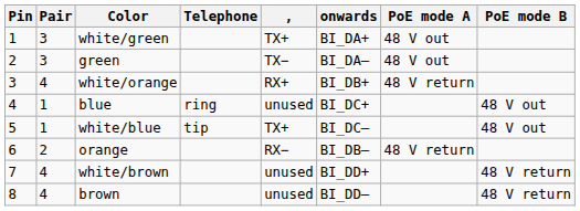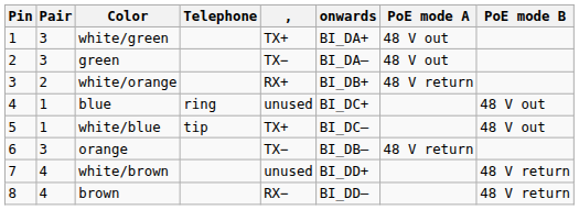white/orange | Pair: 4 -> 2
orange | Pair: 2 -> 3
orange | ,: RX− -> TX−
brown | ,: unused -> RX−
